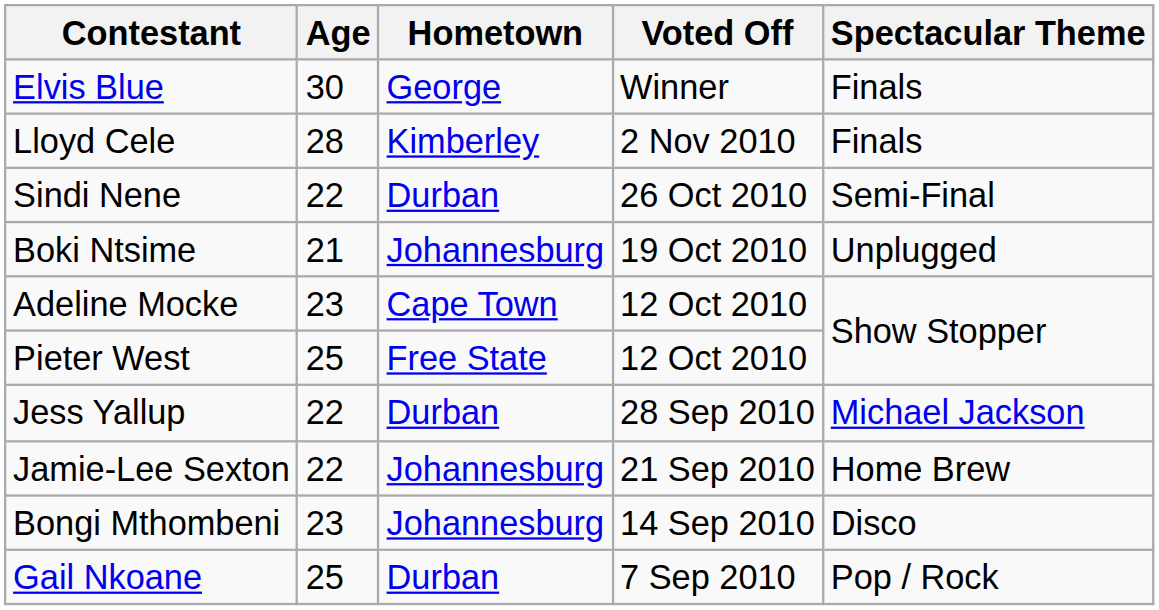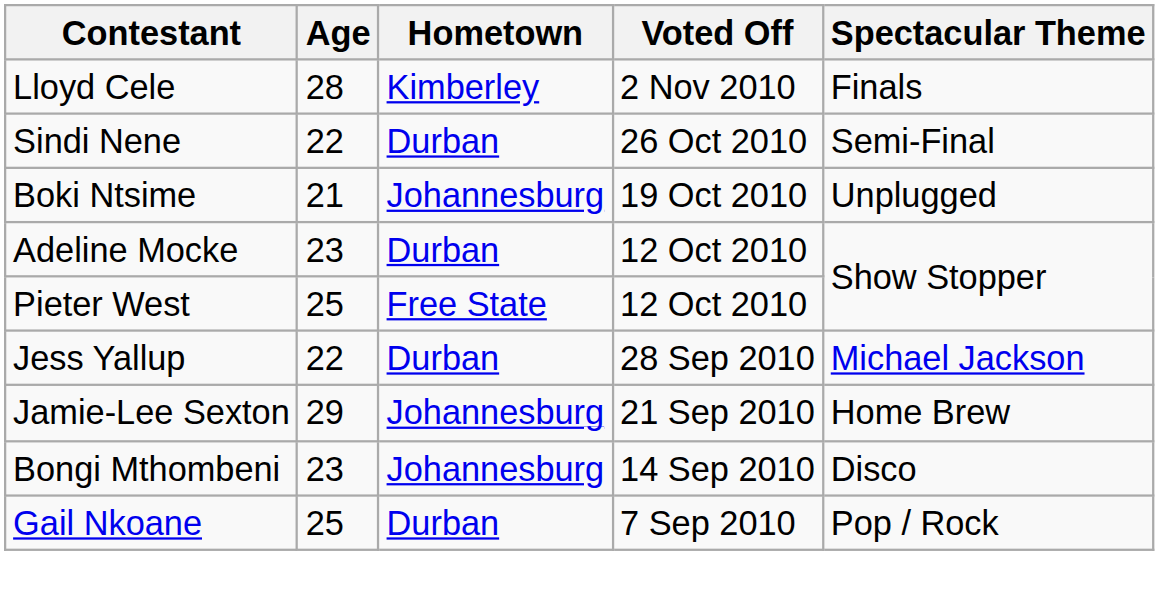- row: Elvis Blue | 30 | George | Winner | Finals
Adeline Mocke | Hometown: Cape Town -> Durban
Jamie-Lee Sexton | Age: 22 -> 29
